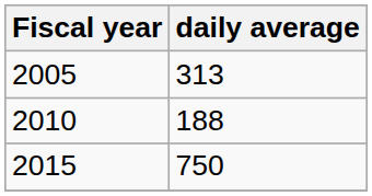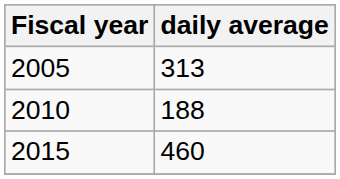2015 | daily average: 750 -> 460
